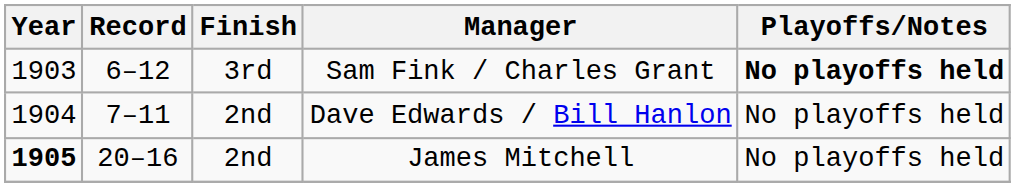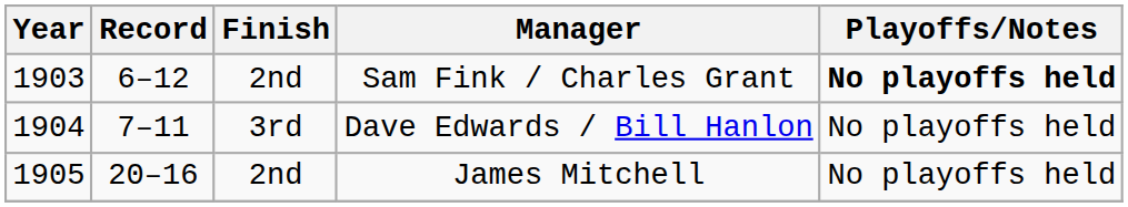Sam Fink / Charles Grant | Finish: 3rd -> 2nd
Dave Edwards / Bill Hanlon | Finish: 2nd -> 3rd
James Mitchell | Year: bold -> normal
